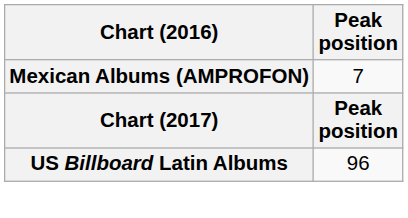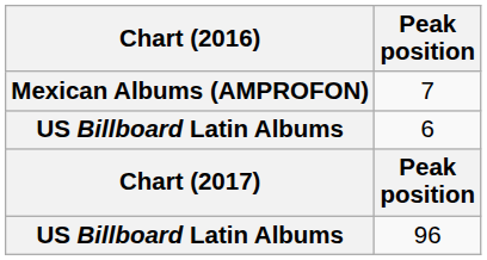+ row: US Billboard Latin Albums | 6
